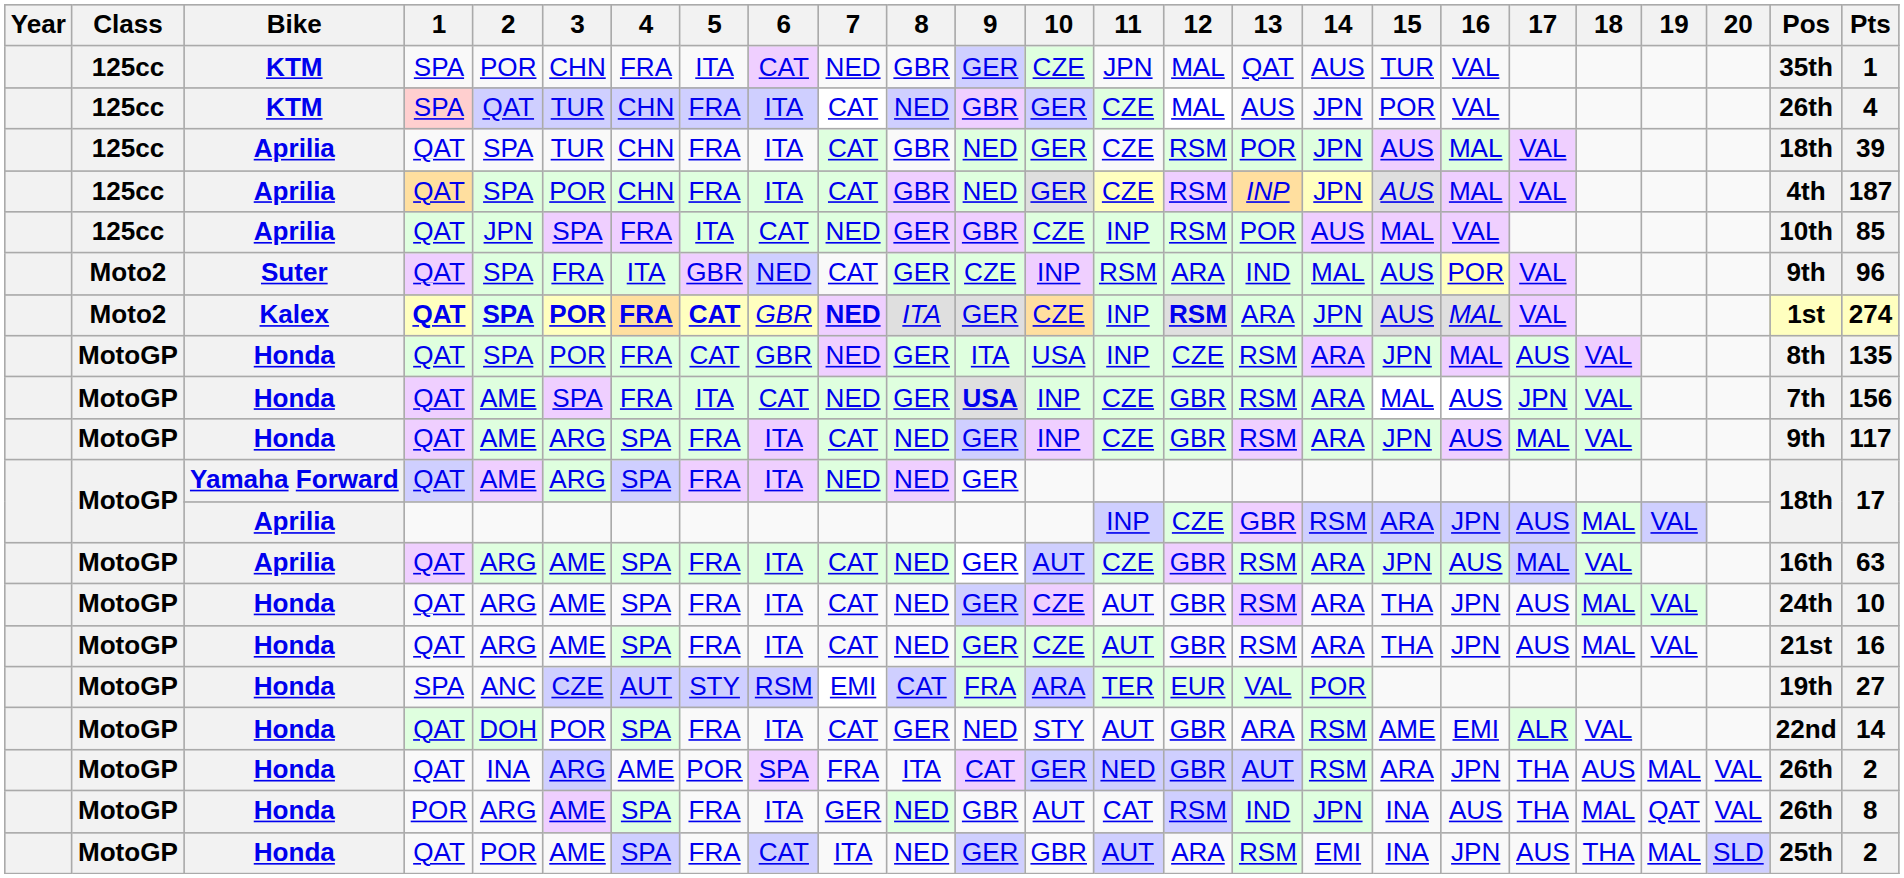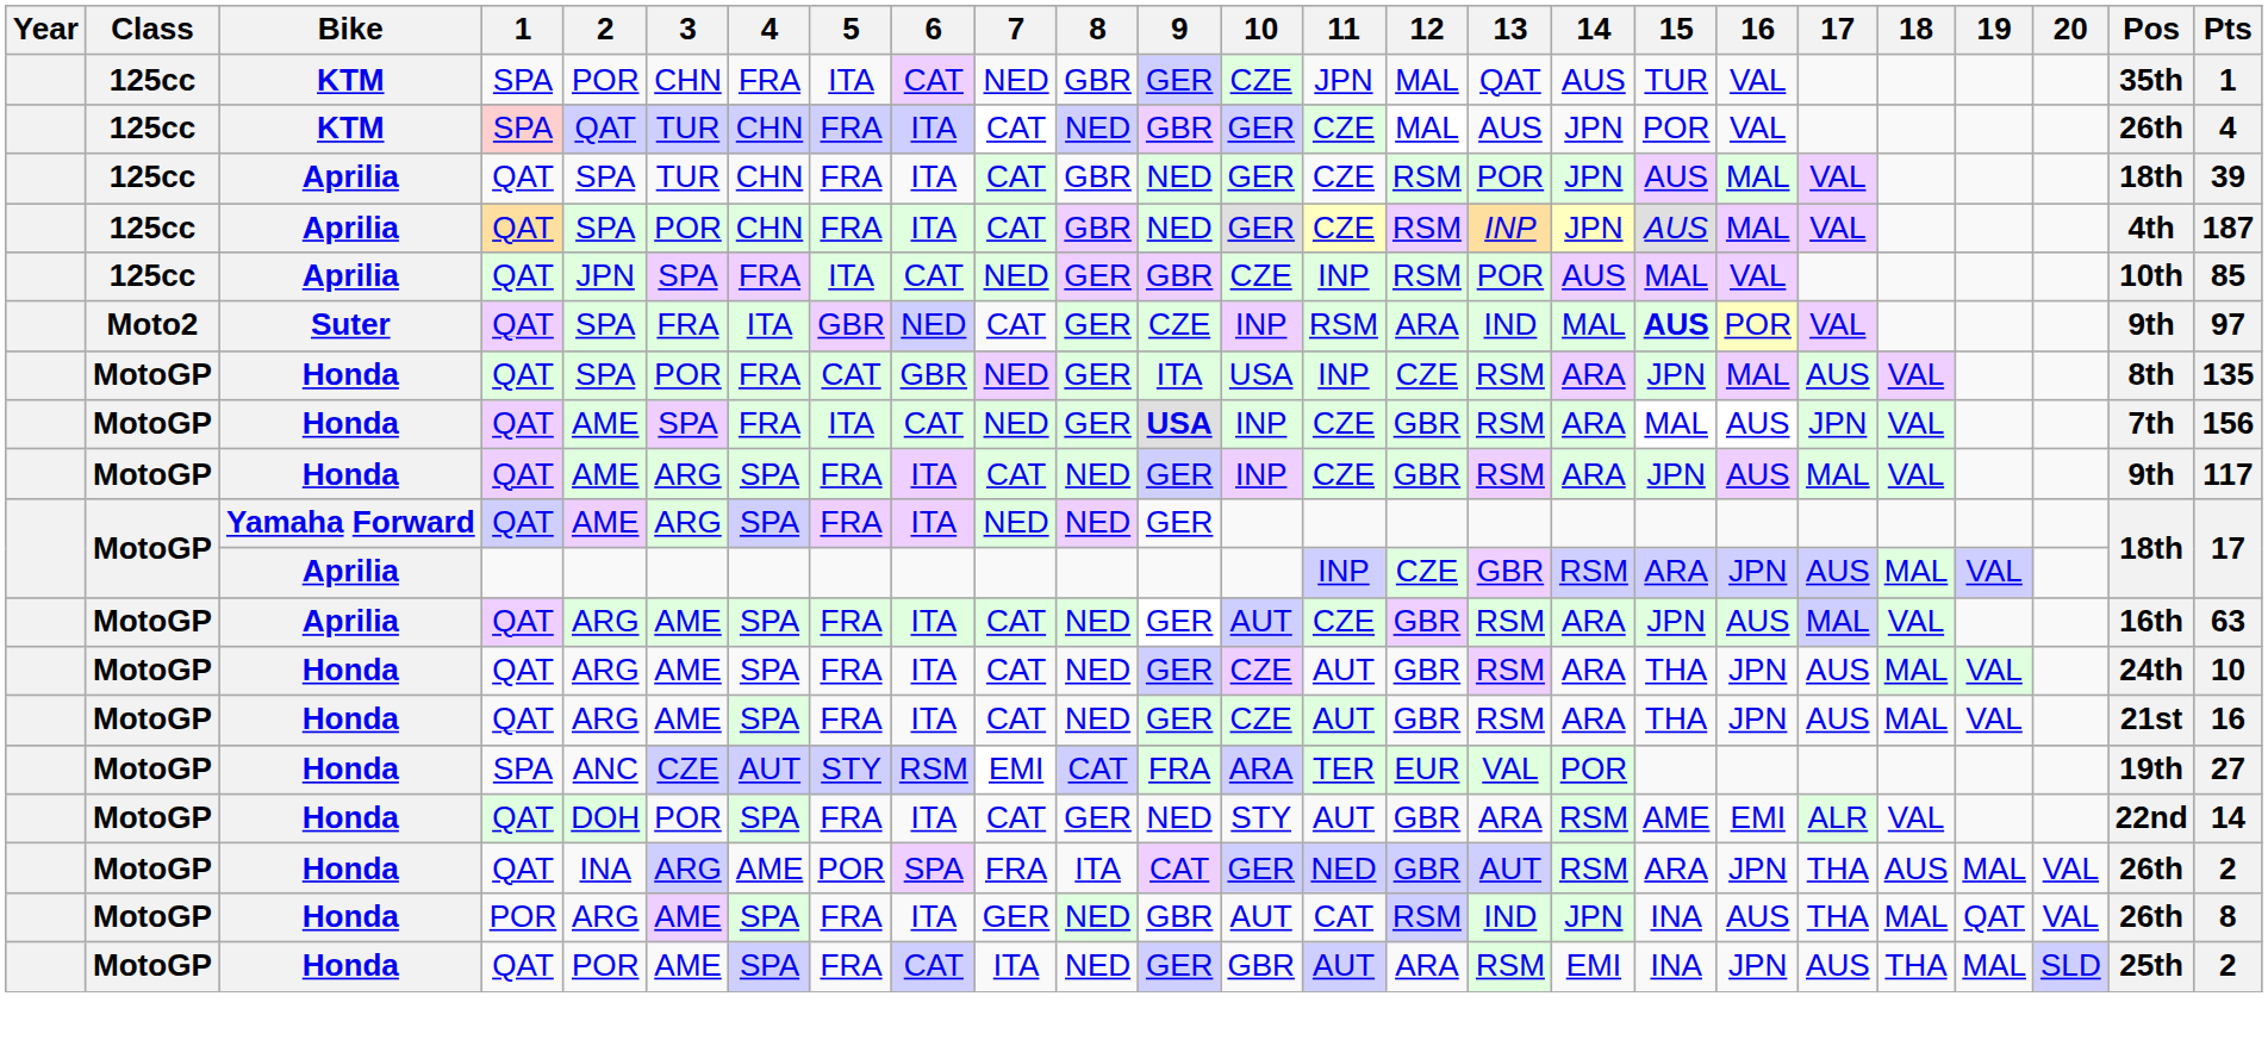Suter | 15: normal -> bold
Suter | Pts: 96 -> 97
- row: Moto2 | Kalex | QAT | SPA | POR | FRA | CAT | GBR | NED | ITA | GER | CZE | INP | RSM | ARA | JPN | AUS | MAL | VAL | 1st | 274
